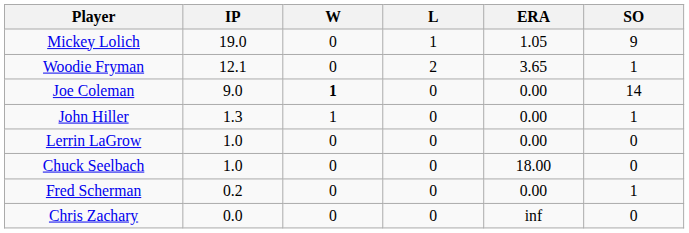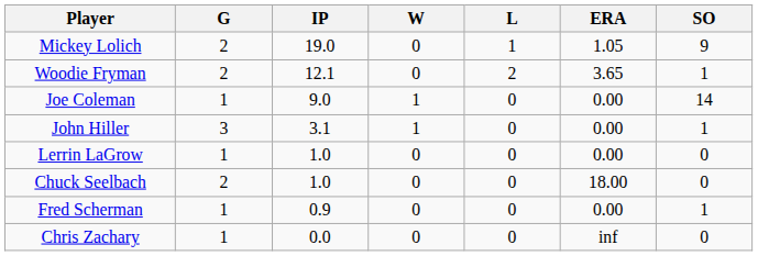+ column: G | 2 | 2 | 1 | 3 | 1 | 2 | 1 | 1
Joe Coleman | W: bold -> normal
John Hiller | IP: 1.3 -> 3.1
Fred Scherman | IP: 0.2 -> 0.9
